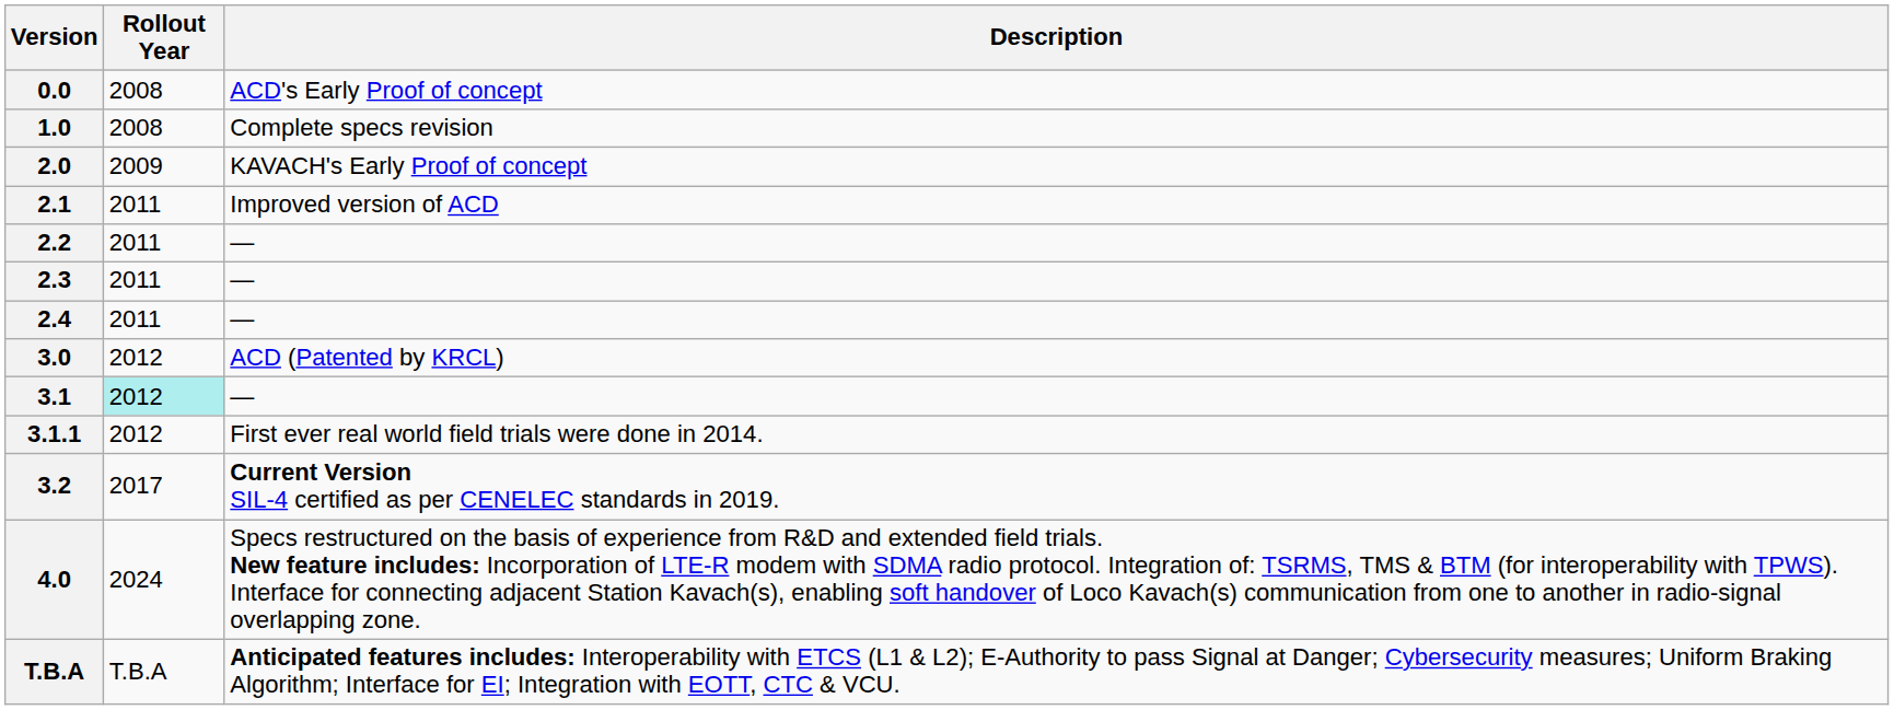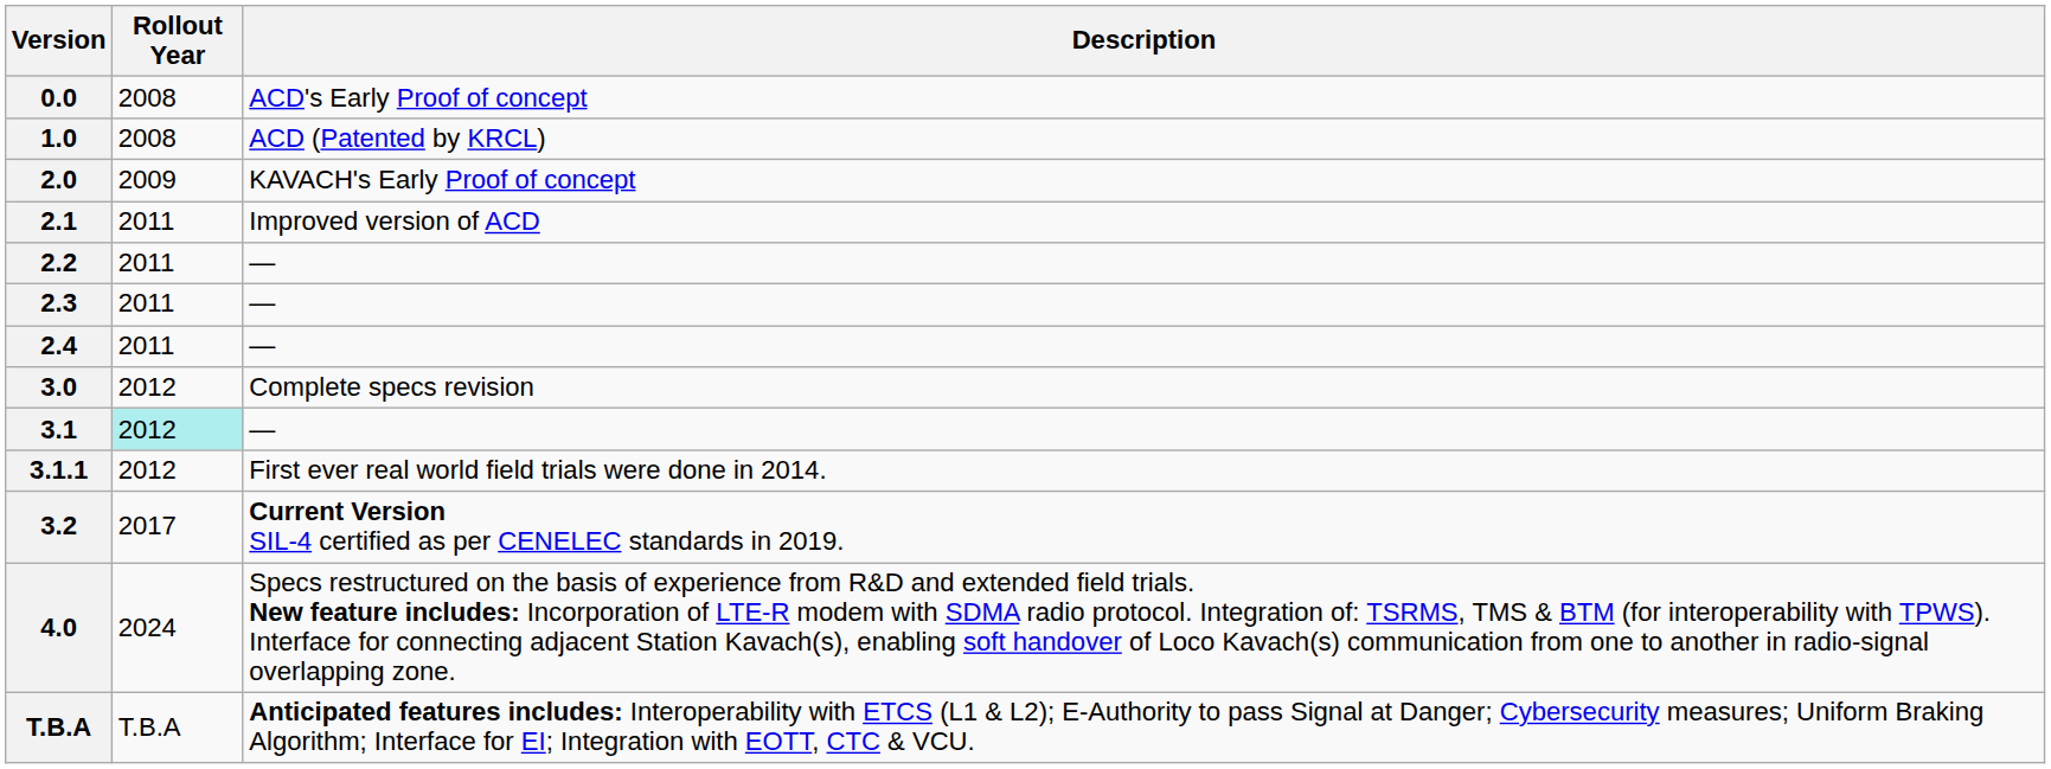1.0 | Description: Complete specs revision -> ACD (Patented by KRCL)
3.0 | Description: ACD (Patented by KRCL) -> Complete specs revision
